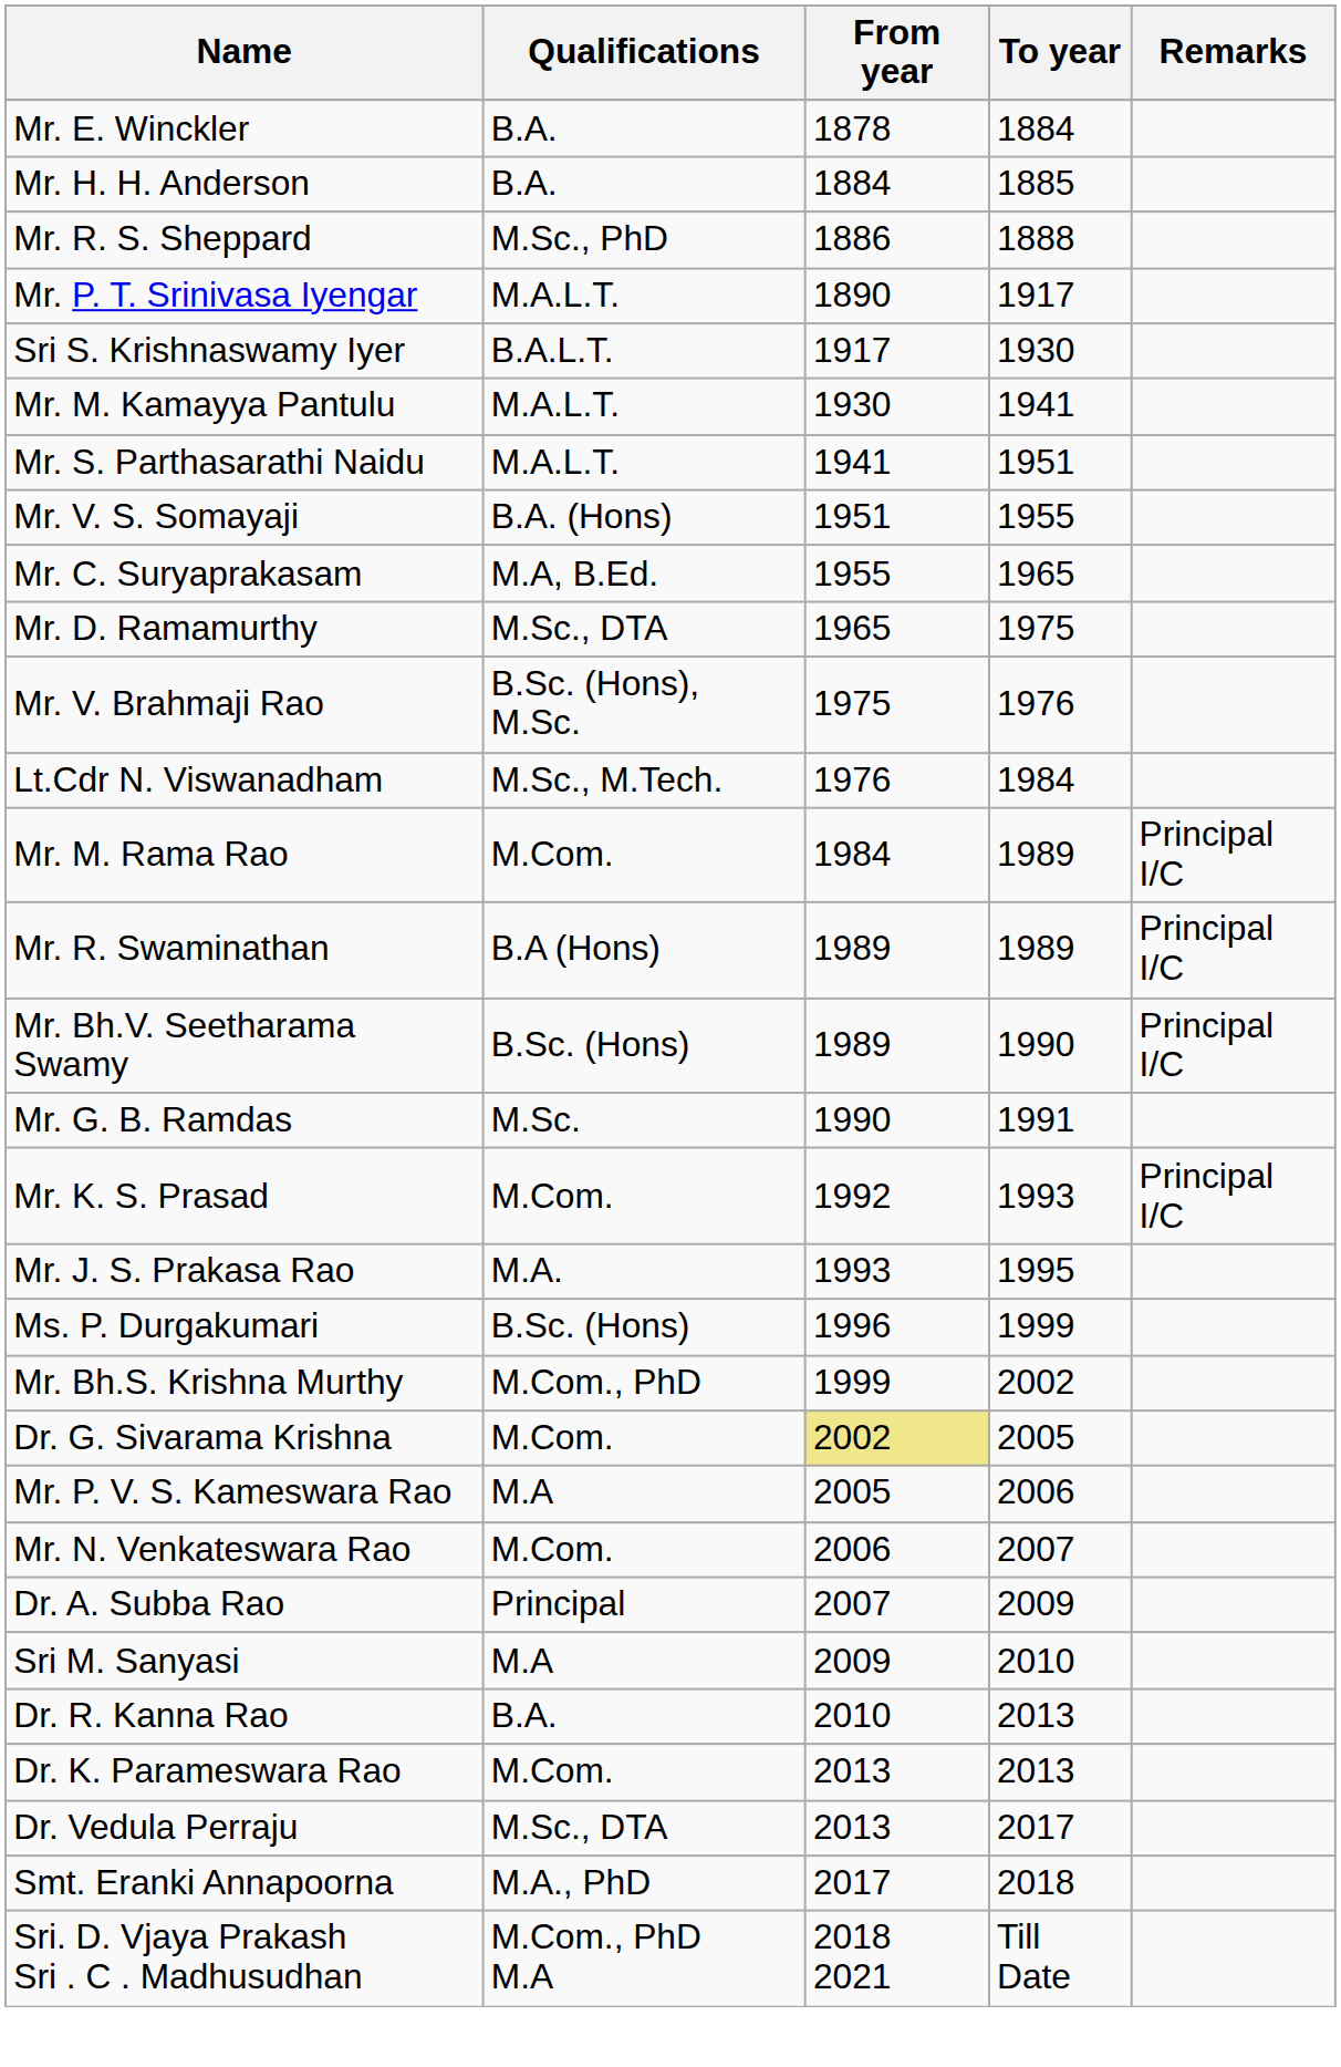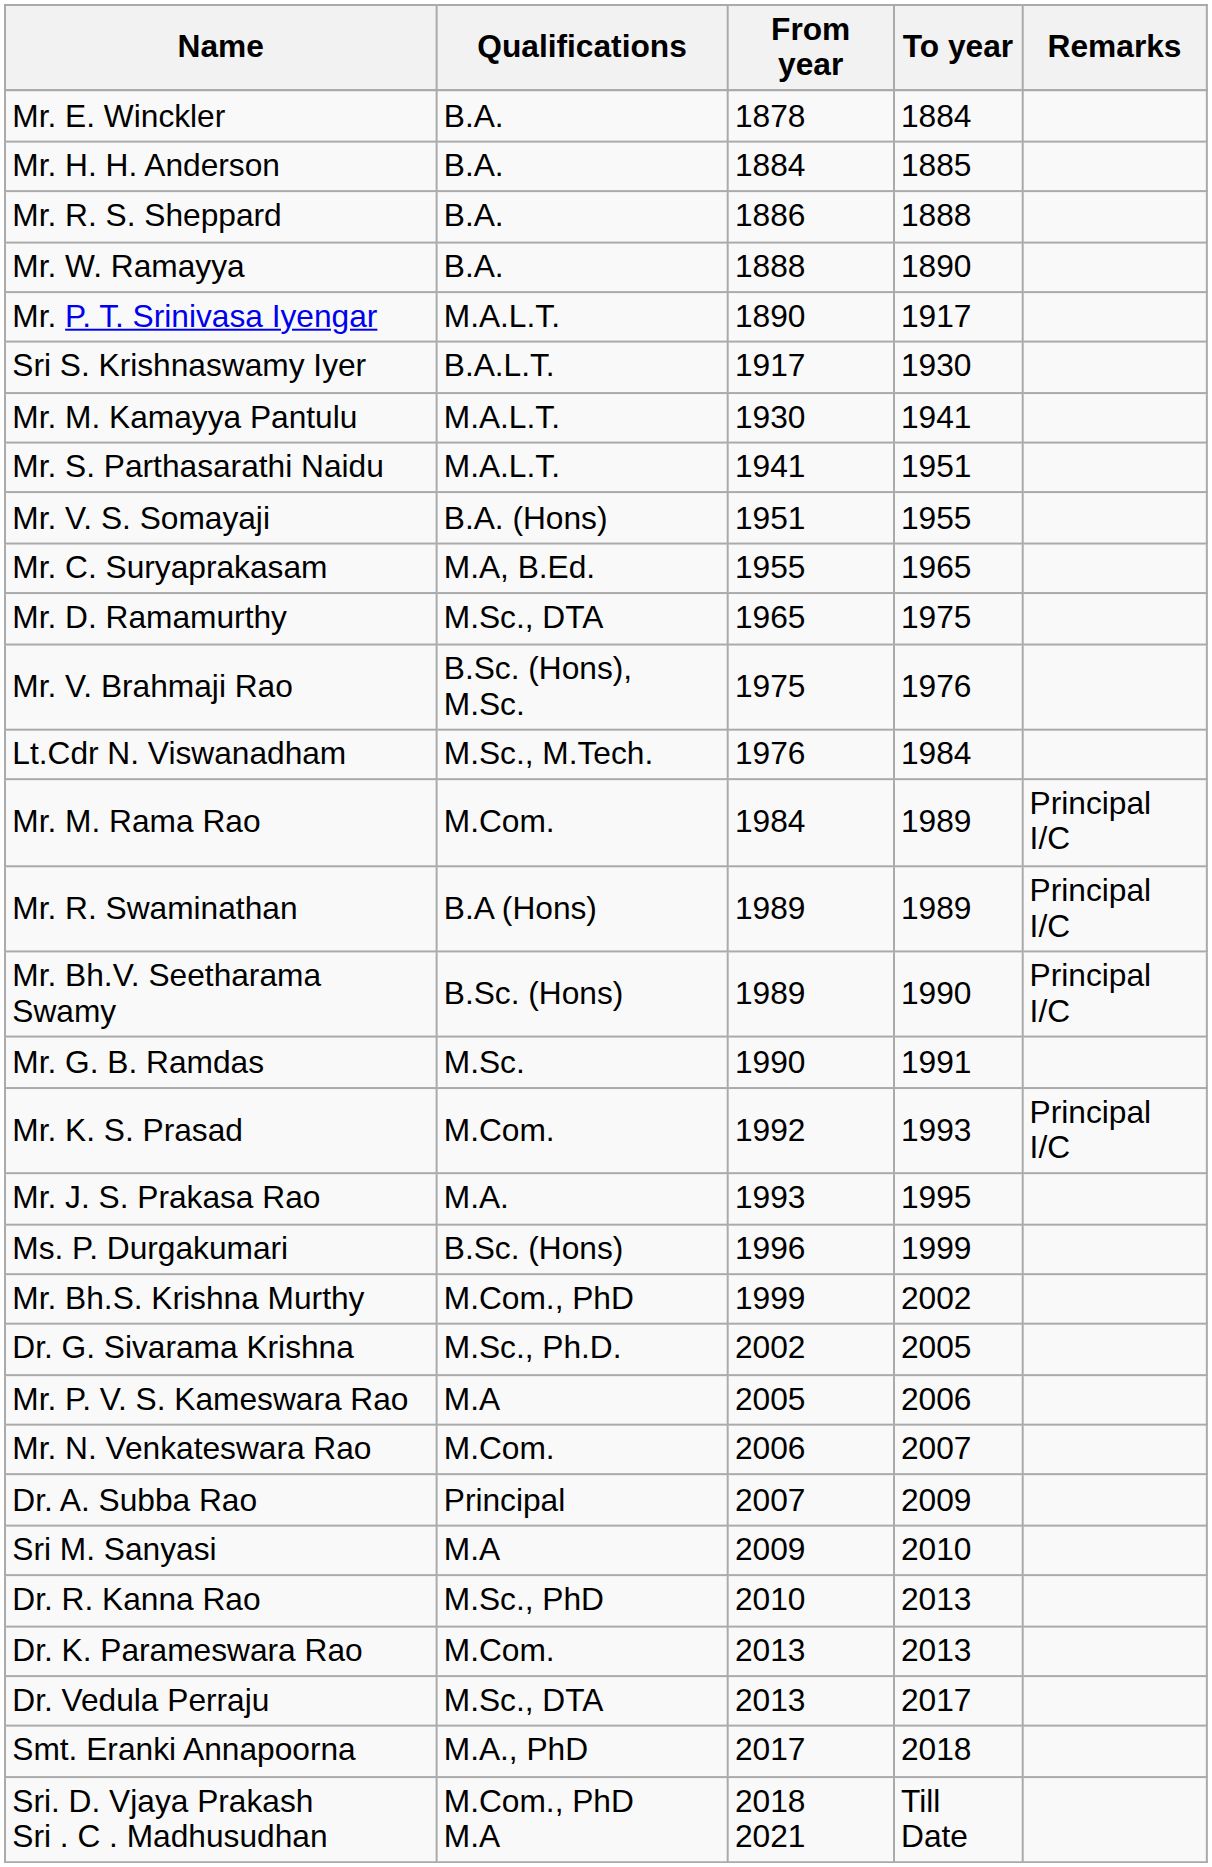Mr. R. S. Sheppard | Qualifications: M.Sc., PhD -> B.A.
+ row: Mr. W. Ramayya | B.A. | 1888 | 1890
Dr. G. Sivarama Krishna | Qualifications: M.Com. -> M.Sc., Ph.D.
Dr. G. Sivarama Krishna | From year: khaki background -> no background
Dr. R. Kanna Rao | Qualifications: B.A. -> M.Sc., PhD
